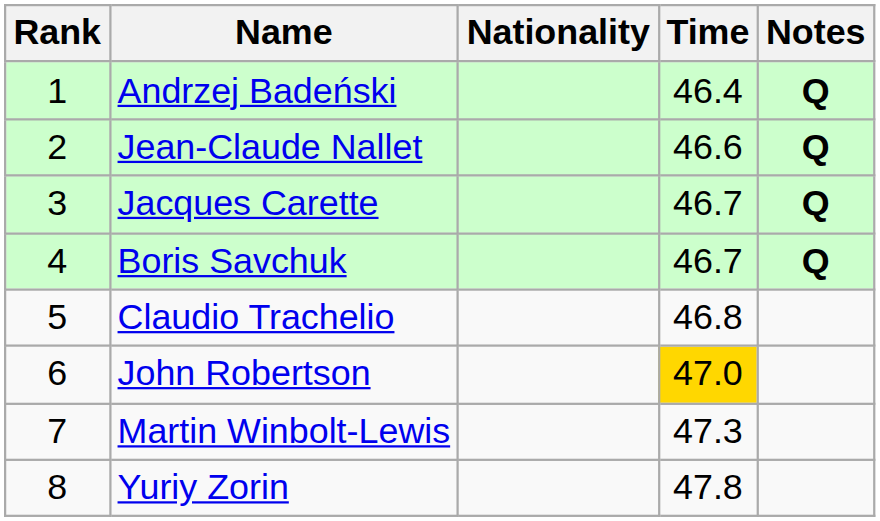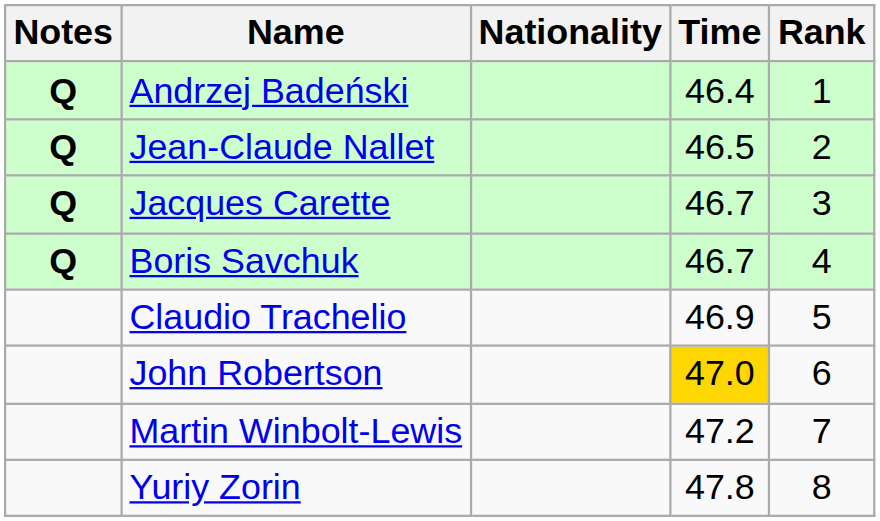columns swapped: Rank <-> Notes
Jean-Claude Nallet | Time: 46.6 -> 46.5
Claudio Trachelio | Time: 46.8 -> 46.9
Martin Winbolt-Lewis | Time: 47.3 -> 47.2
